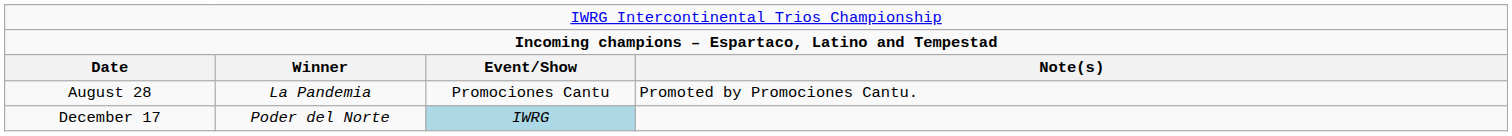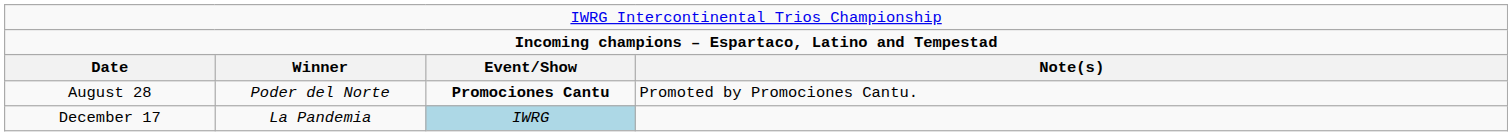August 28 | column 2: La Pandemia -> Poder del Norte
August 28 | column 3: normal -> bold
December 17 | column 2: Poder del Norte -> La Pandemia
